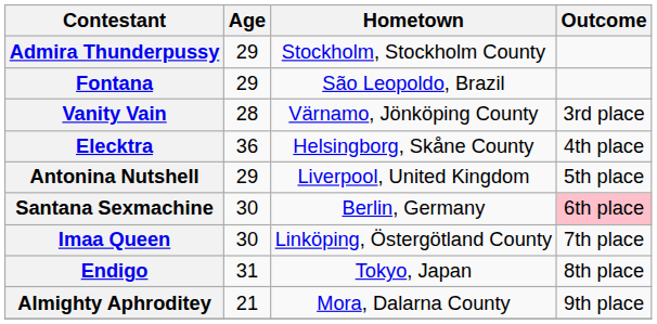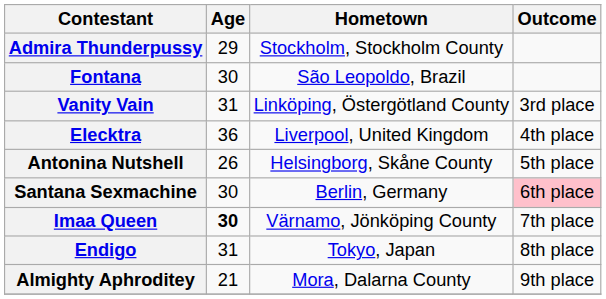Fontana | Age: 29 -> 30
Vanity Vain | Age: 28 -> 31
Vanity Vain | Hometown: Värnamo, Jönköping County -> Linköping, Östergötland County
Elecktra | Hometown: Helsingborg, Skåne County -> Liverpool, United Kingdom
Antonina Nutshell | Age: 29 -> 26
Antonina Nutshell | Hometown: Liverpool, United Kingdom -> Helsingborg, Skåne County
Imaa Queen | Age: normal -> bold
Imaa Queen | Hometown: Linköping, Östergötland County -> Värnamo, Jönköping County
